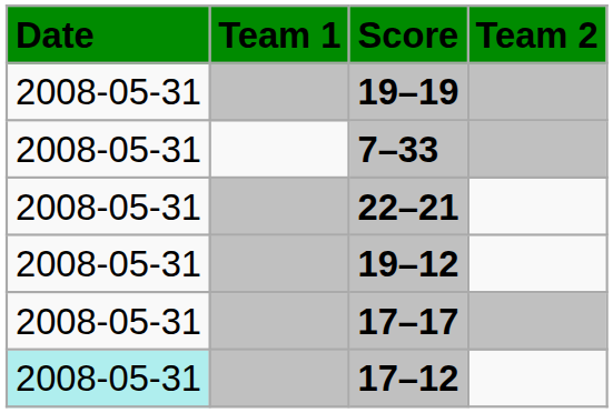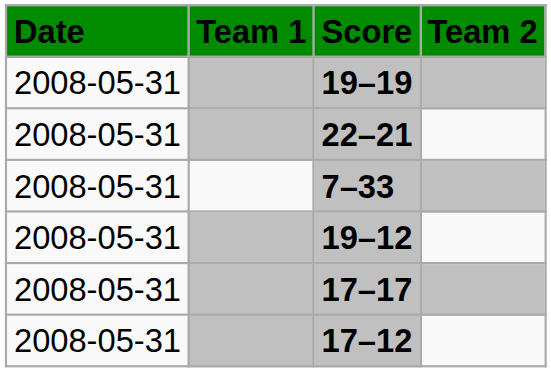rows swapped: 7–33 <-> 22–21
17–12 | Date: paleturquoise background -> no background
